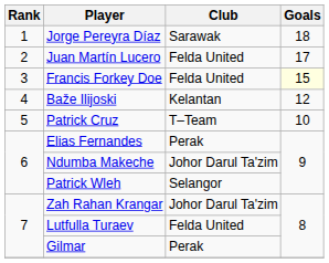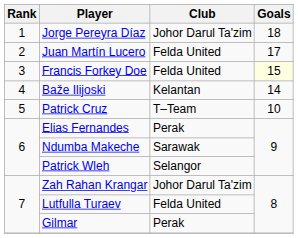Jorge Pereyra Díaz | Club: Sarawak -> Johor Darul Ta'zim
Baže Ilijoski | Goals: 12 -> 14
Ndumba Makeche | Club: Johor Darul Ta'zim -> Sarawak
